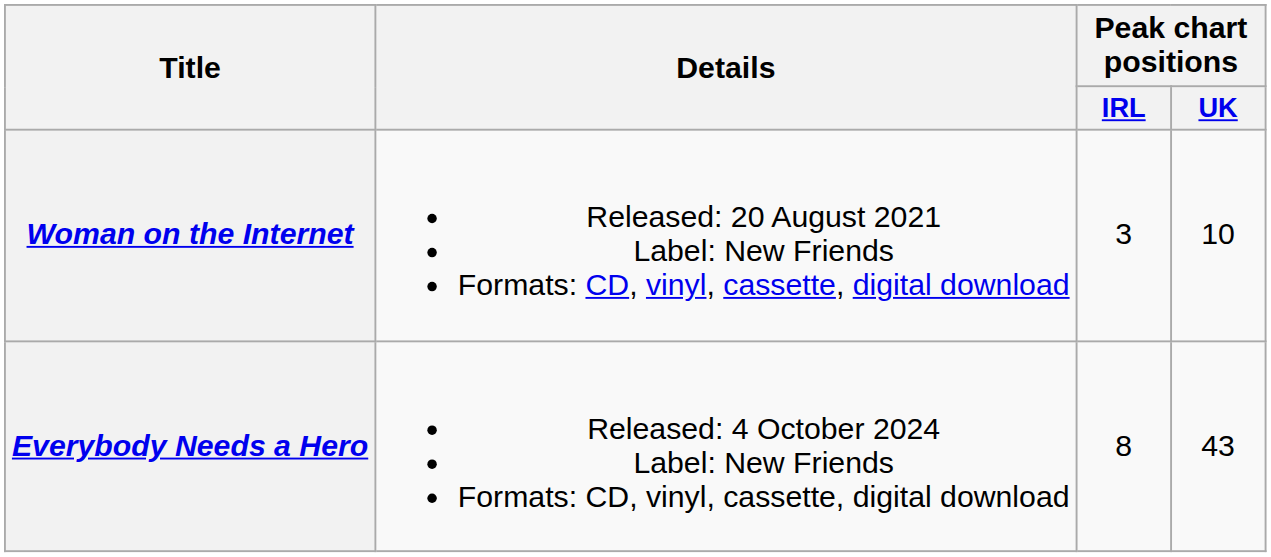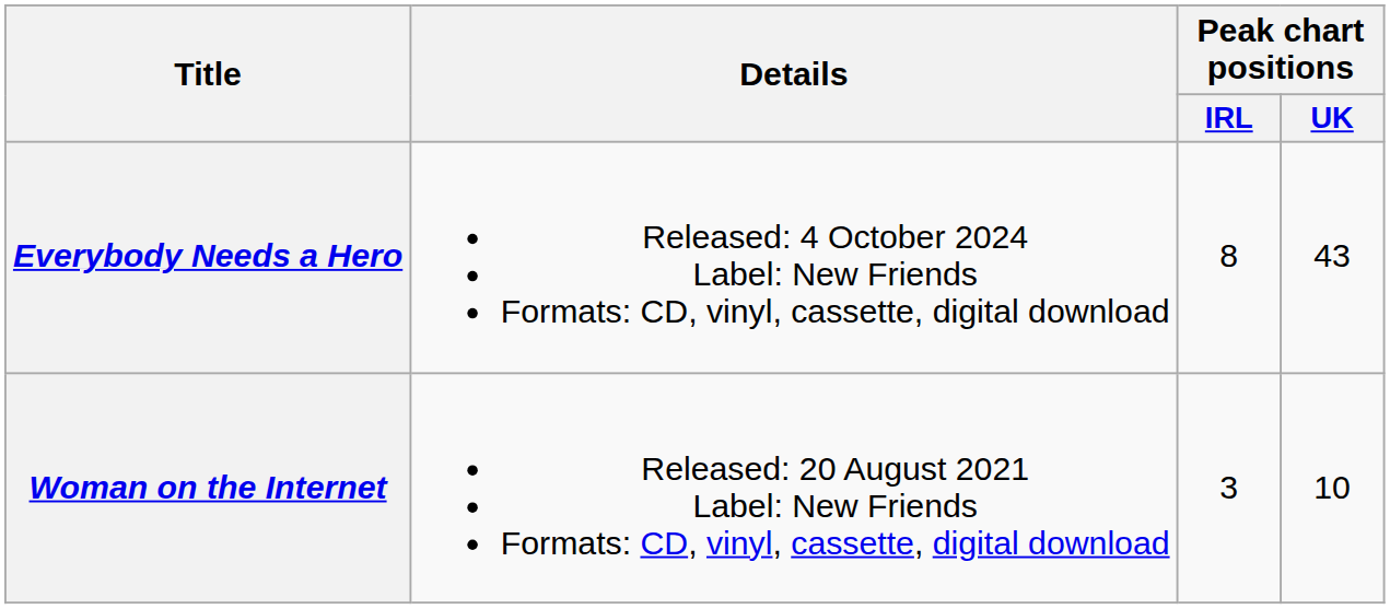rows swapped: Woman on the Internet <-> Everybody Needs a Hero
